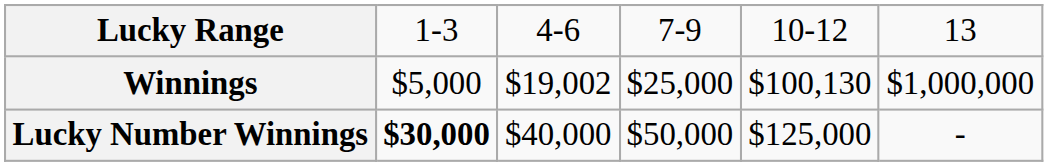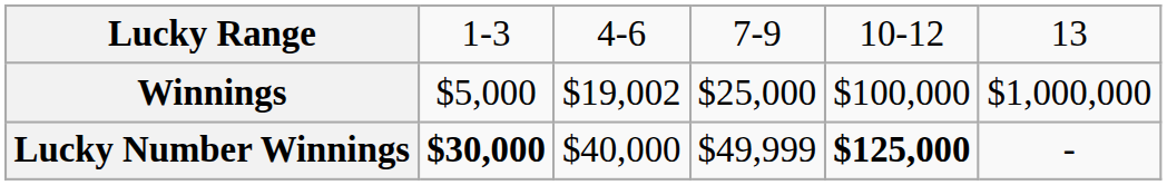Winnings | column 5: $100,130 -> $100,000
Lucky Number Winnings | column 4: $50,000 -> $49,999
Lucky Number Winnings | column 5: normal -> bold
